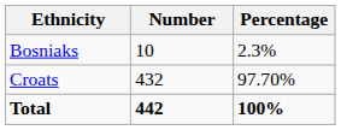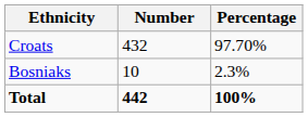rows swapped: Croats <-> Bosniaks
